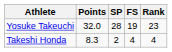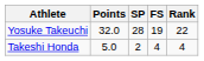Yosuke Takeuchi | Rank: 23 -> 22
Takeshi Honda | Points: 8.3 -> 5.0
